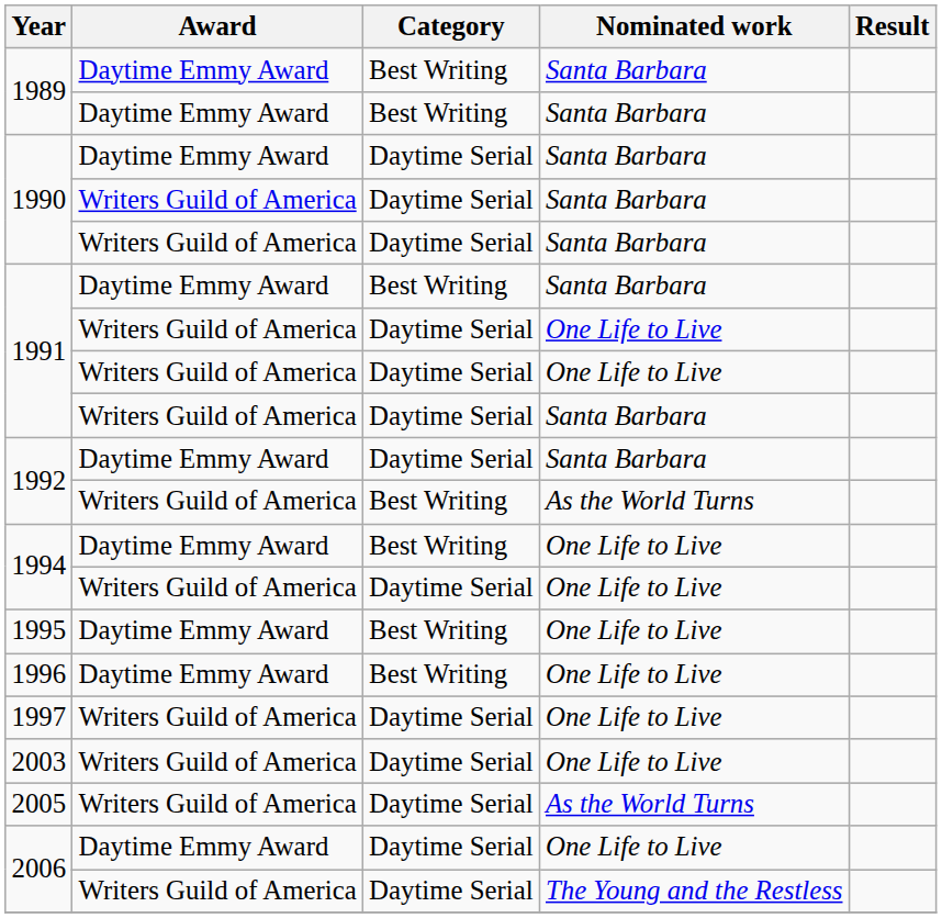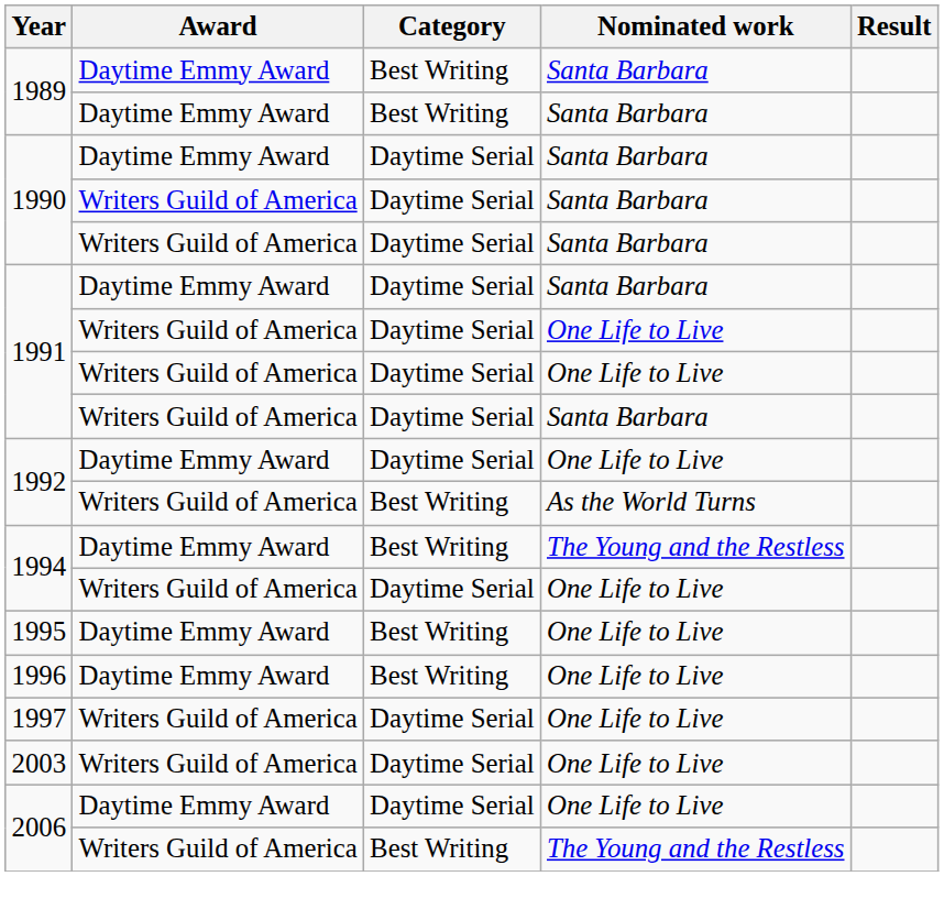1991 / Daytime Emmy Award | Category: Best Writing -> Daytime Serial
1992 / Daytime Emmy Award | Nominated work: Santa Barbara -> One Life to Live
1994 / Daytime Emmy Award | Nominated work: One Life to Live -> The Young and the Restless
- row: 2005 | Writers Guild of America | Daytime Serial | As the World Turns
2006 / Writers Guild of America | Category: Daytime Serial -> Best Writing
